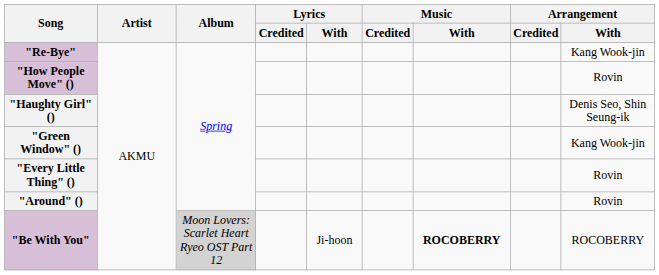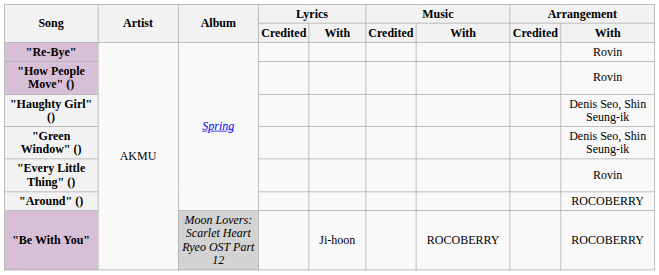"Re-Bye" | Arrangement / With: Kang Wook-jin -> Rovin
"Green Window" () | Arrangement / With: Kang Wook-jin -> Denis Seo, Shin Seung-ik
"Around" () | Arrangement / With: Rovin -> ROCOBERRY
"Be With You" | Music / With: bold -> normal
